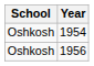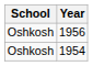rows swapped: 1954 <-> 1956
